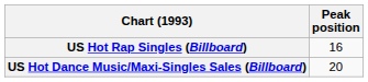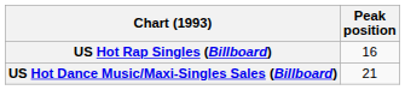US Hot Dance Music/Maxi-Singles Sales (Billboard) | Peak position: 20 -> 21
